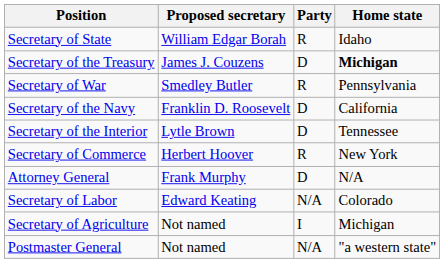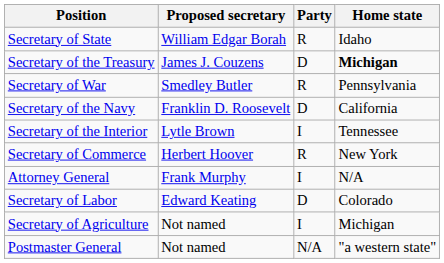Secretary of the Interior | Party: D -> I
Attorney General | Party: D -> I
Secretary of Labor | Party: N/A -> D
